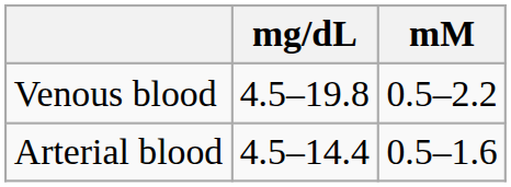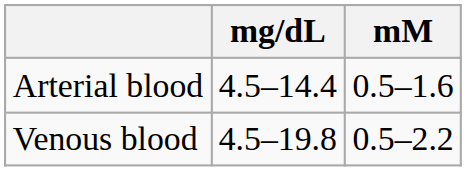rows swapped: Venous blood <-> Arterial blood
